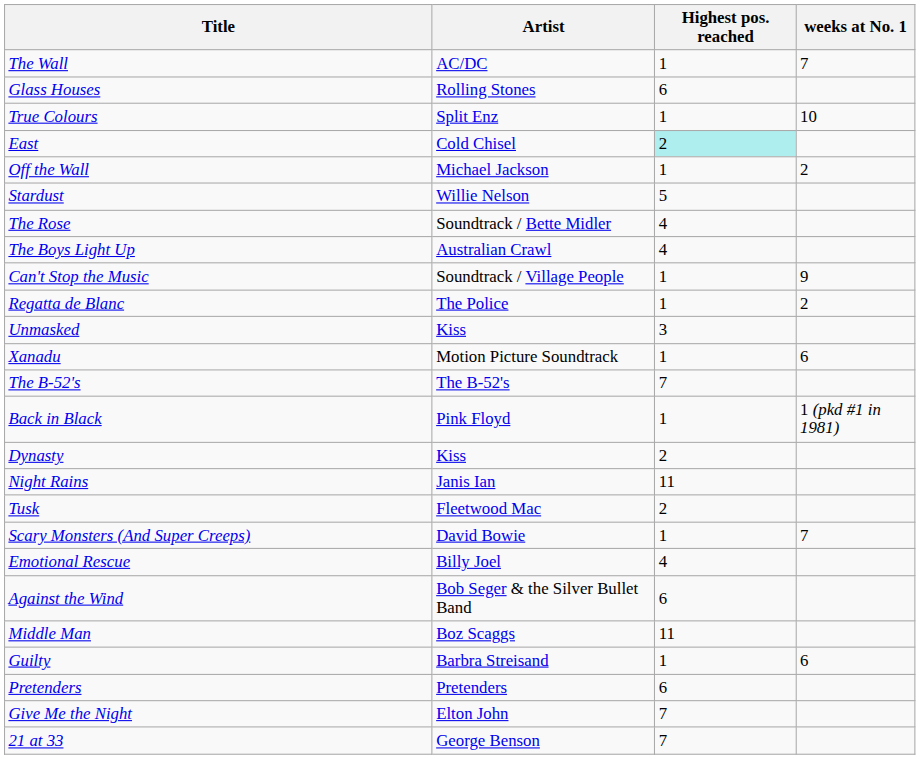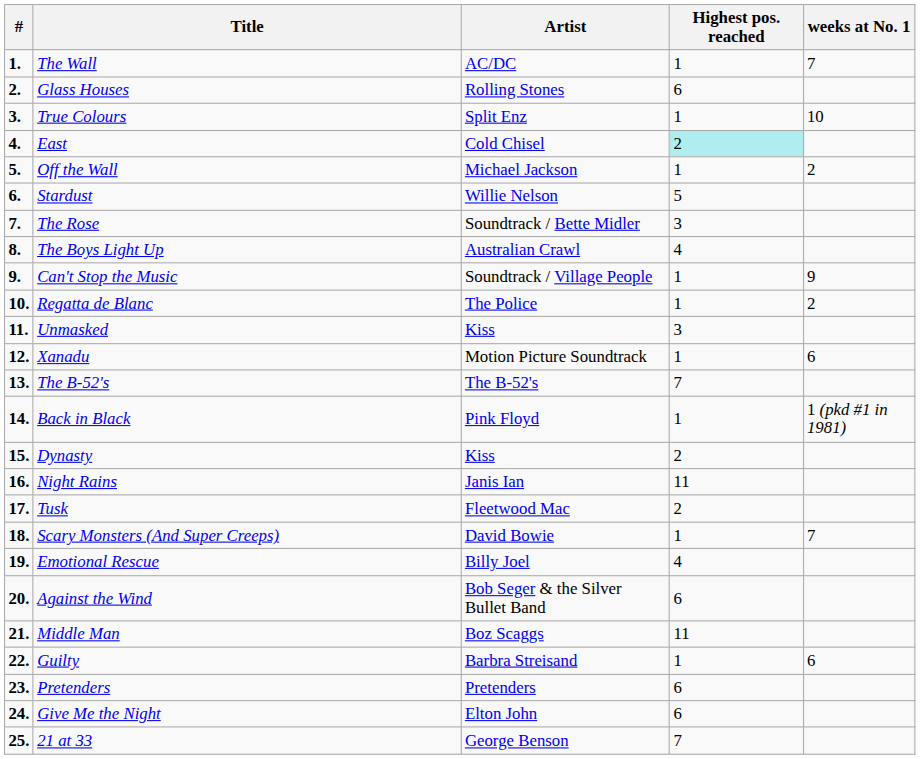+ column: # | 1. | 2. | 3. | 4. | 5. | 6. | 7. | 8. | 9. | 10. | 11. | 12. | 13. | 14. | 15. | 16. | 17. | 18. | 19. | 20. | 21. | 22. | 23. | 24. | 25.
The Rose | Highest pos. reached: 4 -> 3
Give Me the Night | Highest pos. reached: 7 -> 6
